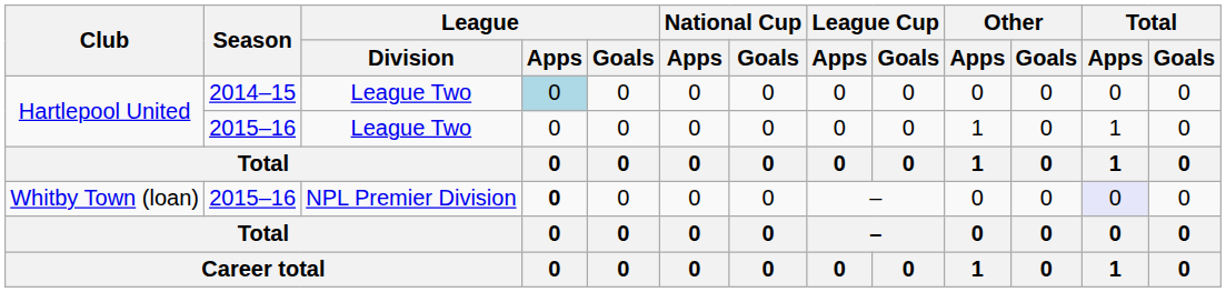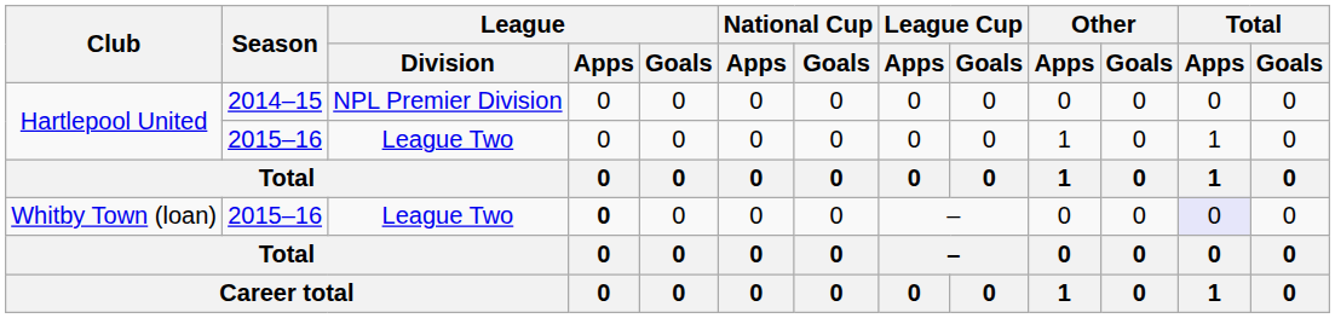Hartlepool United / 2014–15 | League / Division: League Two -> NPL Premier Division
Hartlepool United / 2014–15 | League / Apps: lightblue background -> no background
Whitby Town (loan) | League / Division: NPL Premier Division -> League Two
